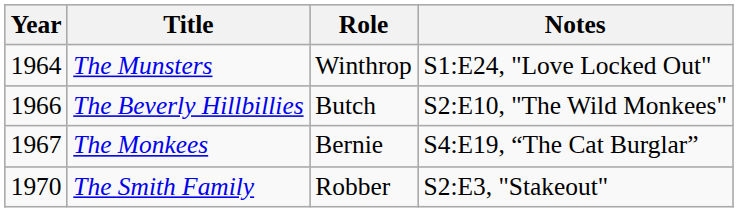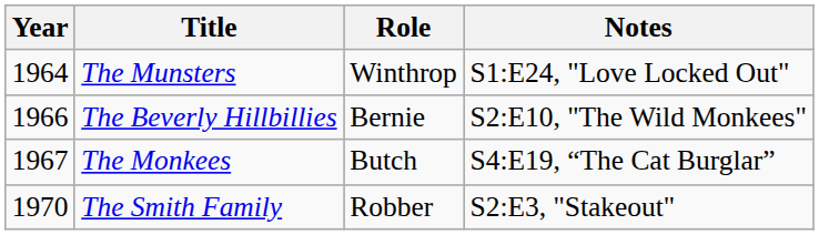The Beverly Hillbillies | Role: Butch -> Bernie
The Monkees | Role: Bernie -> Butch
